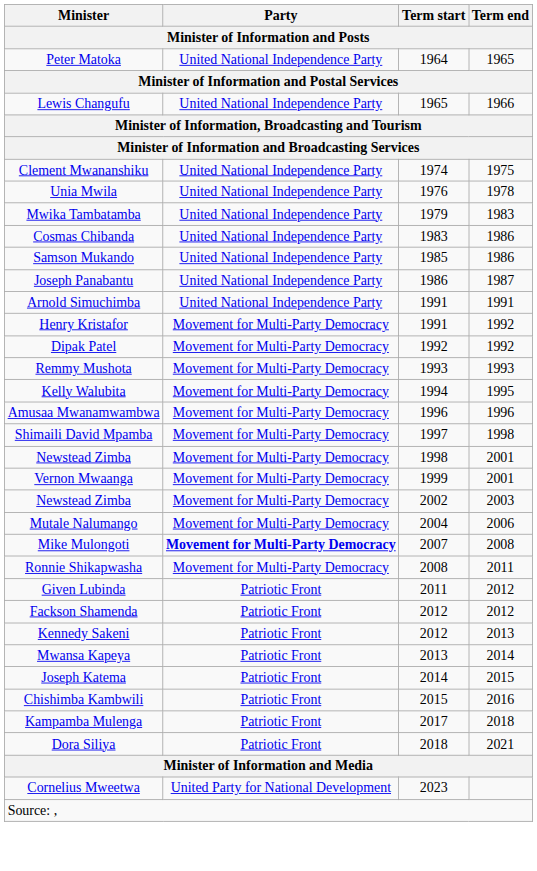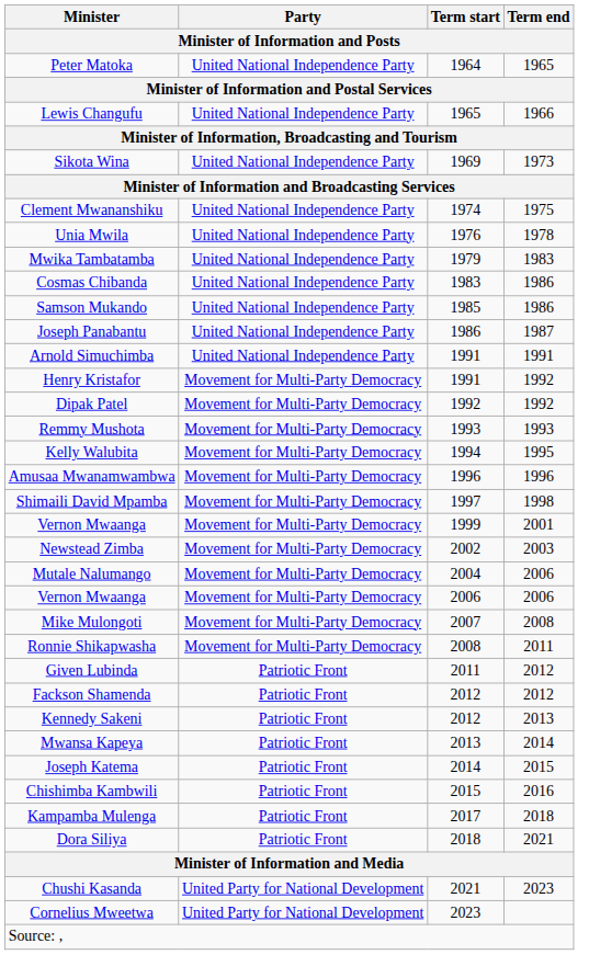+ row: Sikota Wina | United National Independence Party | 1969 | 1973
- row: Newstead Zimba | Movement for Multi-Party Democracy | 1998 | 2001
+ row: Vernon Mwaanga | Movement for Multi-Party Democracy | 2006 | 2006
Mike Mulongoti | Party: bold -> normal
+ row: Chushi Kasanda | United Party for National Development | 2021 | 2023
